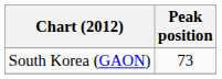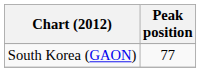South Korea (GAON) | Peak position: 73 -> 77
